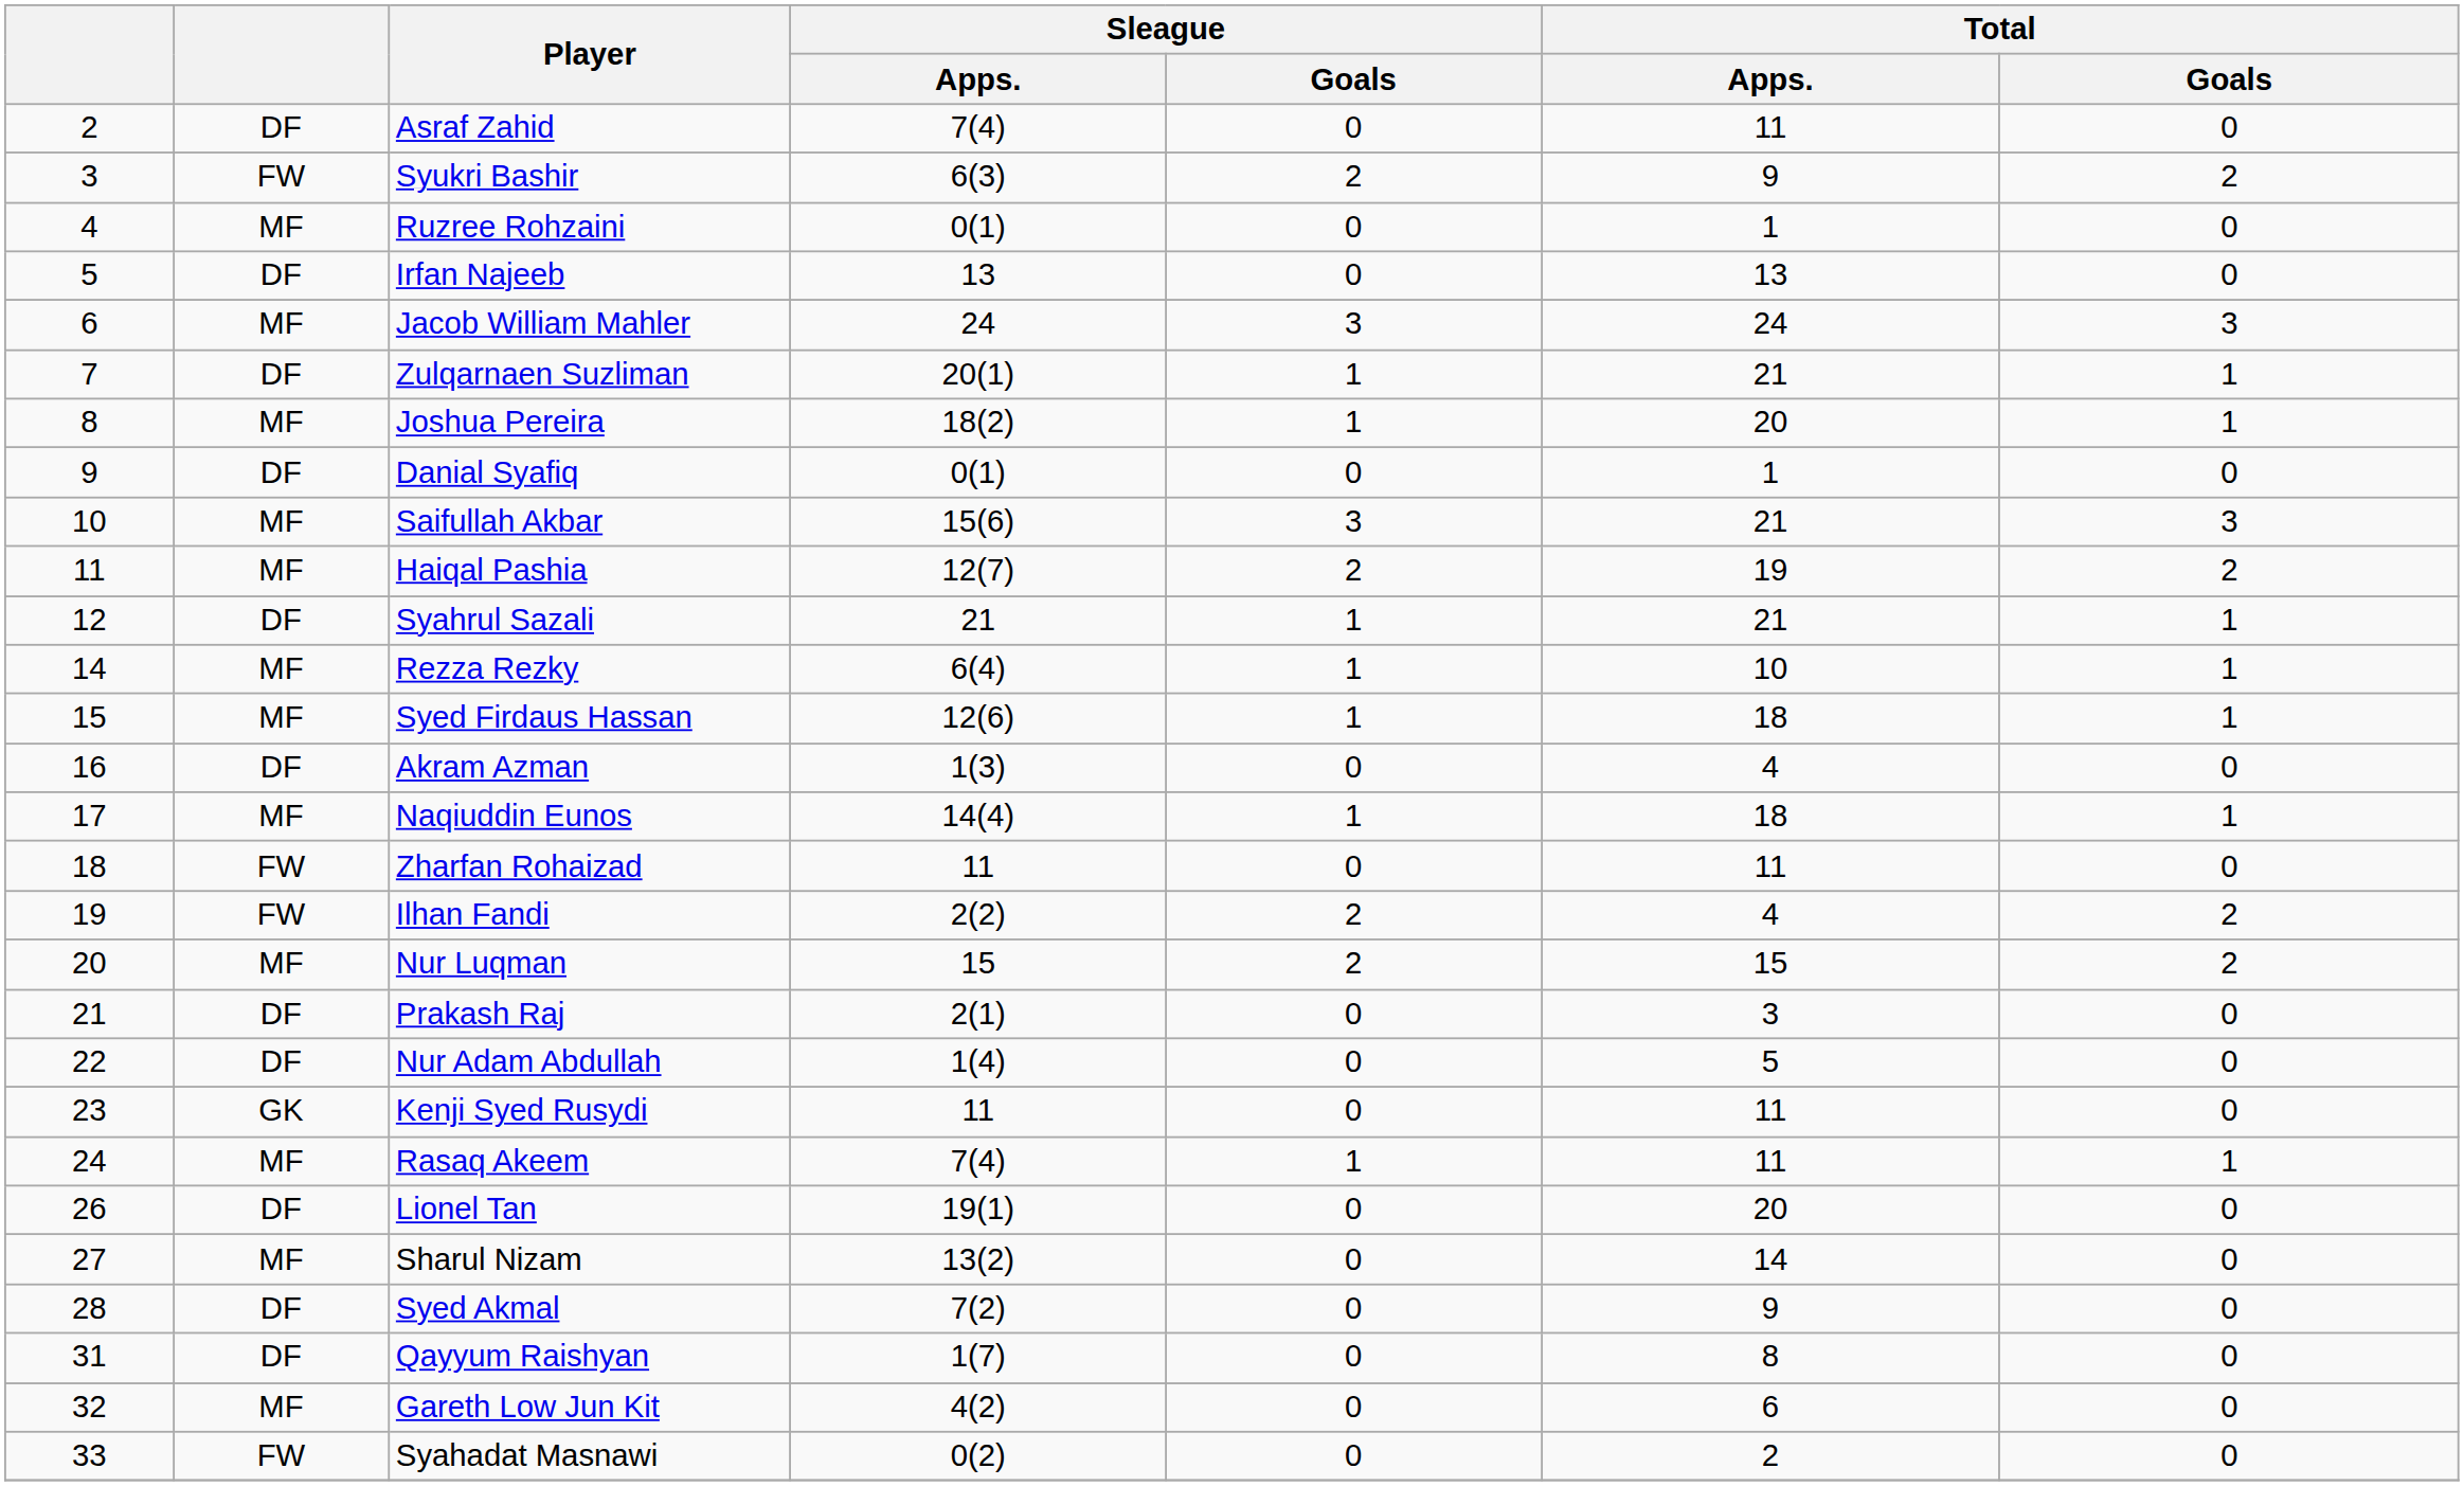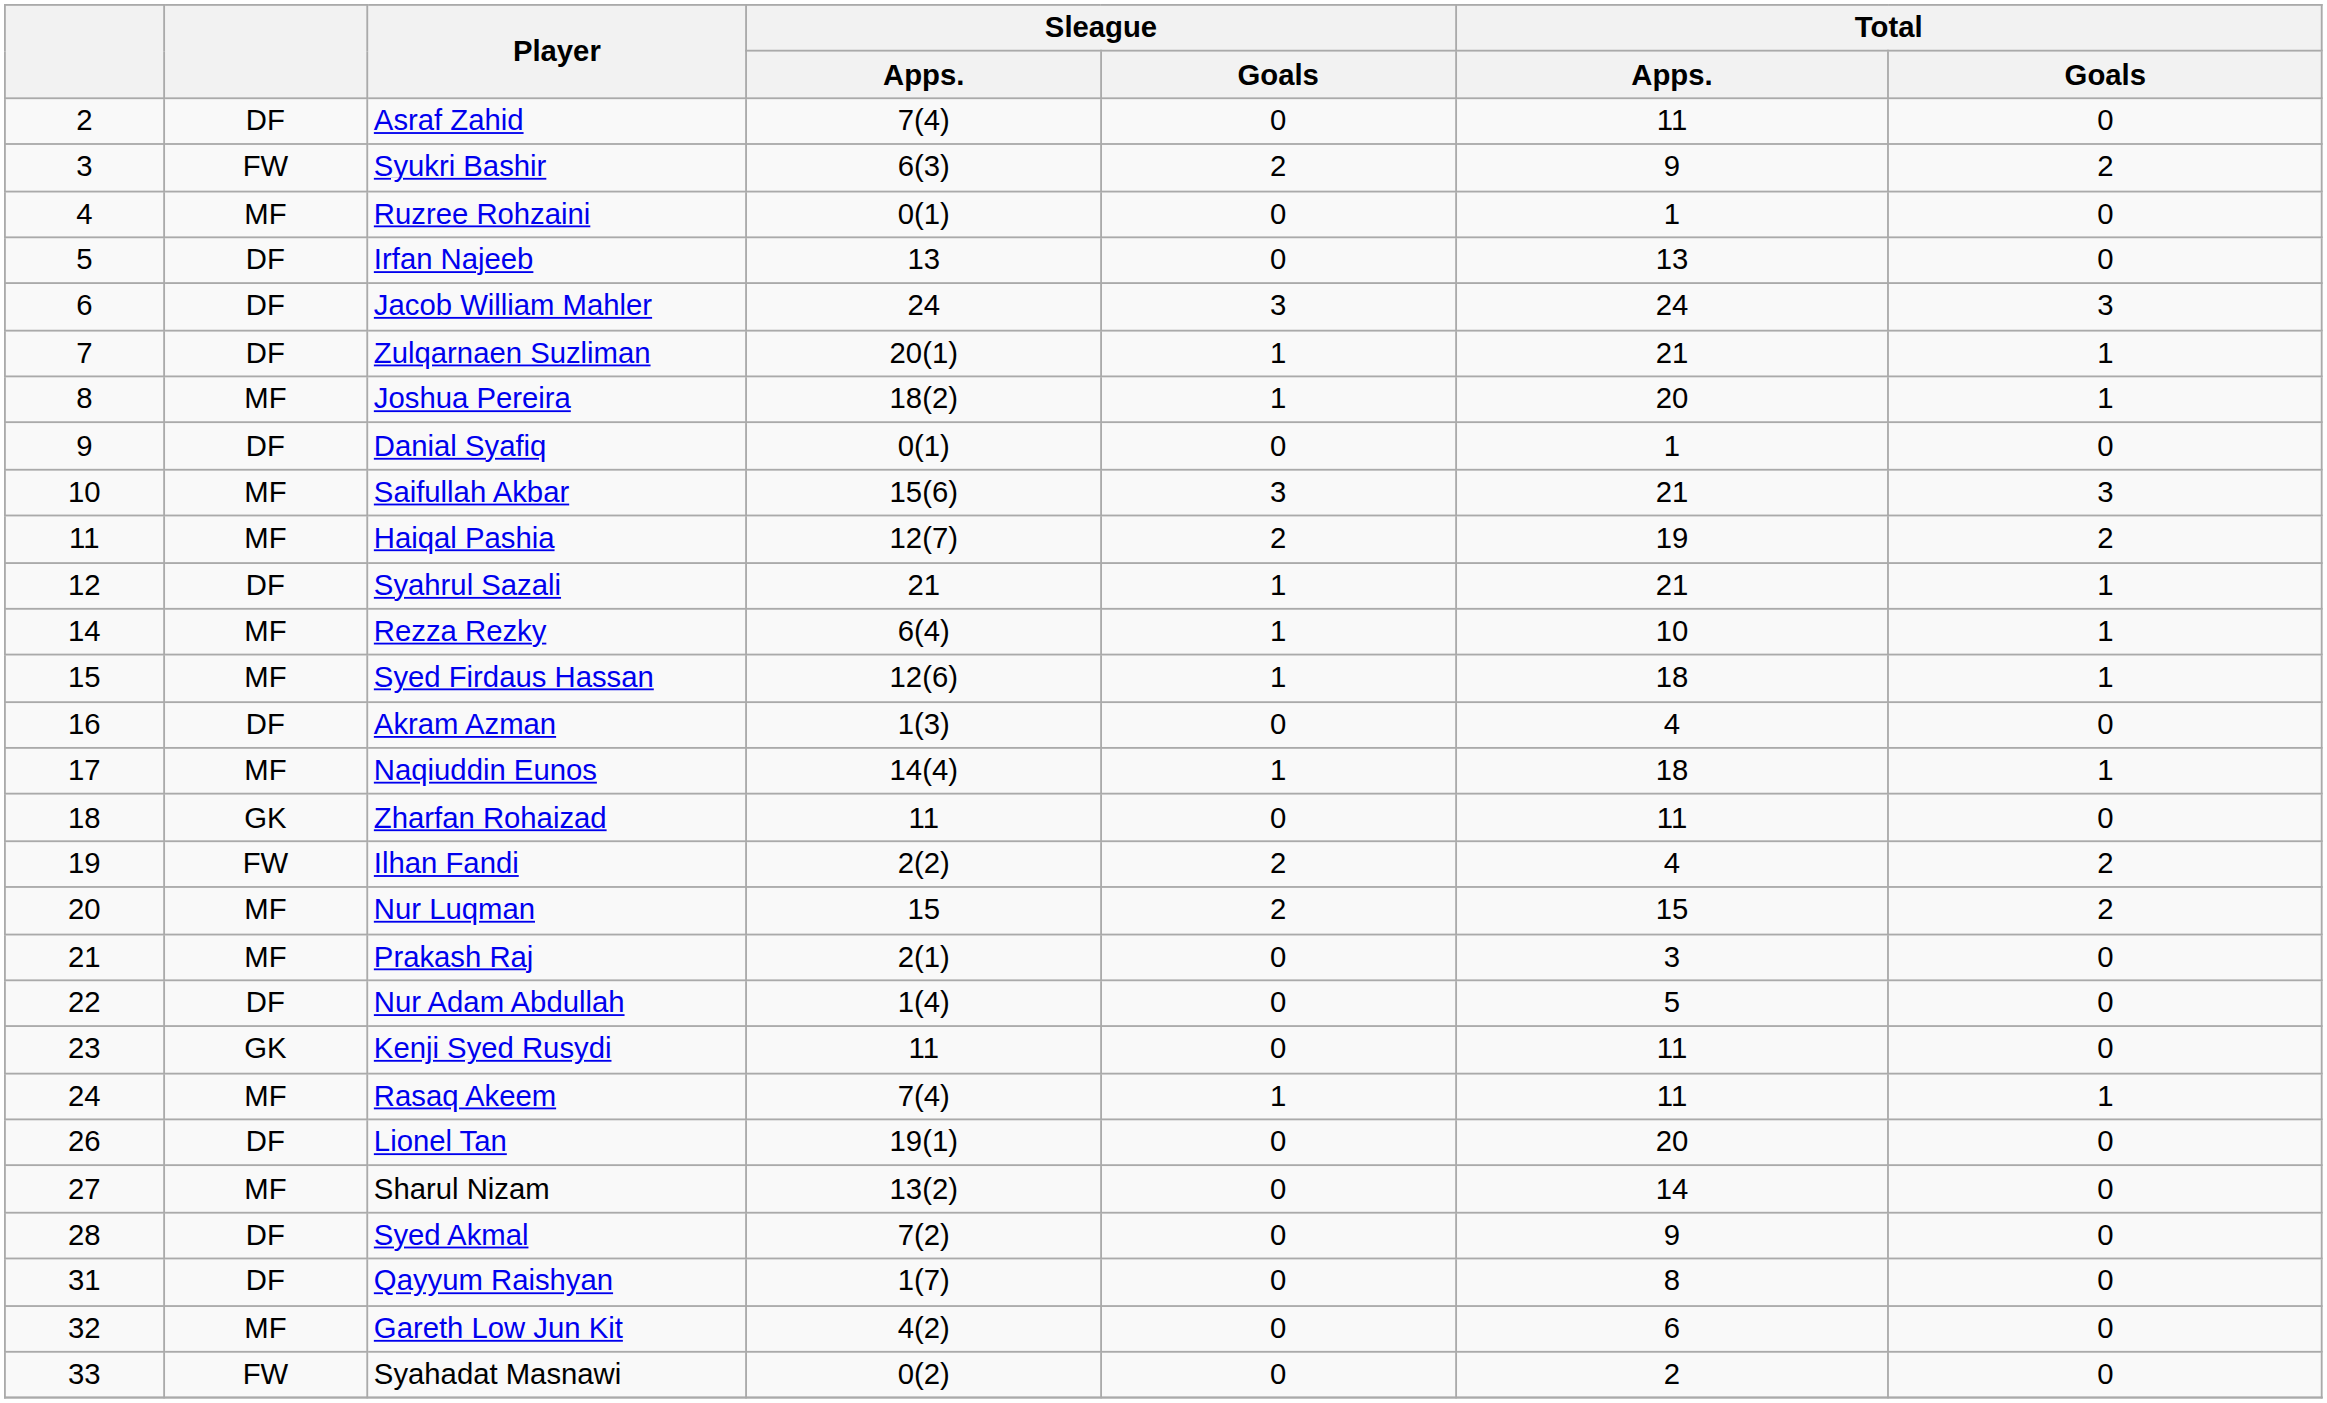Jacob William Mahler | column 2: MF -> DF
Zharfan Rohaizad | column 2: FW -> GK
Prakash Raj | column 2: DF -> MF
